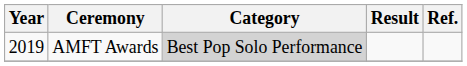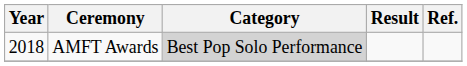AMFT Awards | Year: 2019 -> 2018
